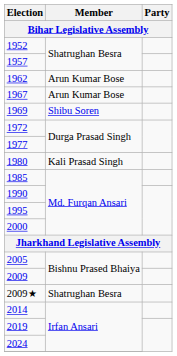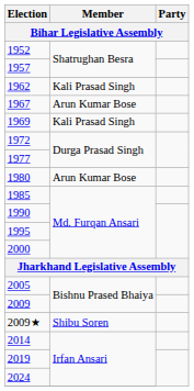1962 | Member: Arun Kumar Bose -> Kali Prasad Singh
1969 | Member: Shibu Soren -> Kali Prasad Singh
1980 | Member: Kali Prasad Singh -> Arun Kumar Bose
2009★ | Member: Shatrughan Besra -> Shibu Soren
